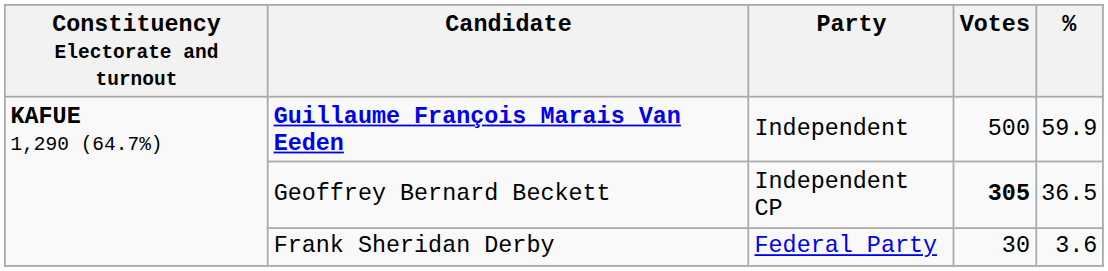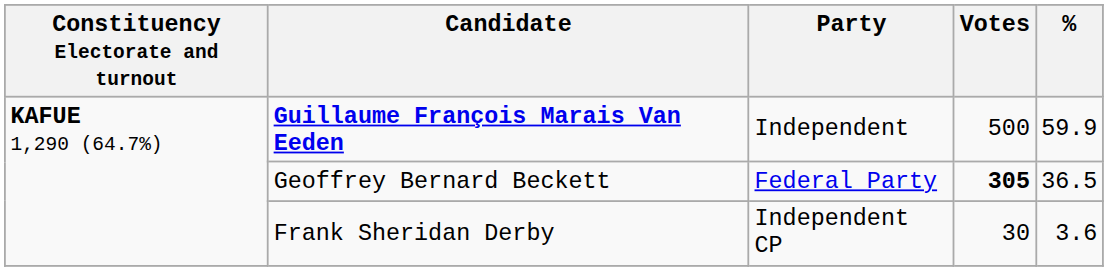Geoffrey Bernard Beckett | Party: Independent CP -> Federal Party
Frank Sheridan Derby | Party: Federal Party -> Independent CP
